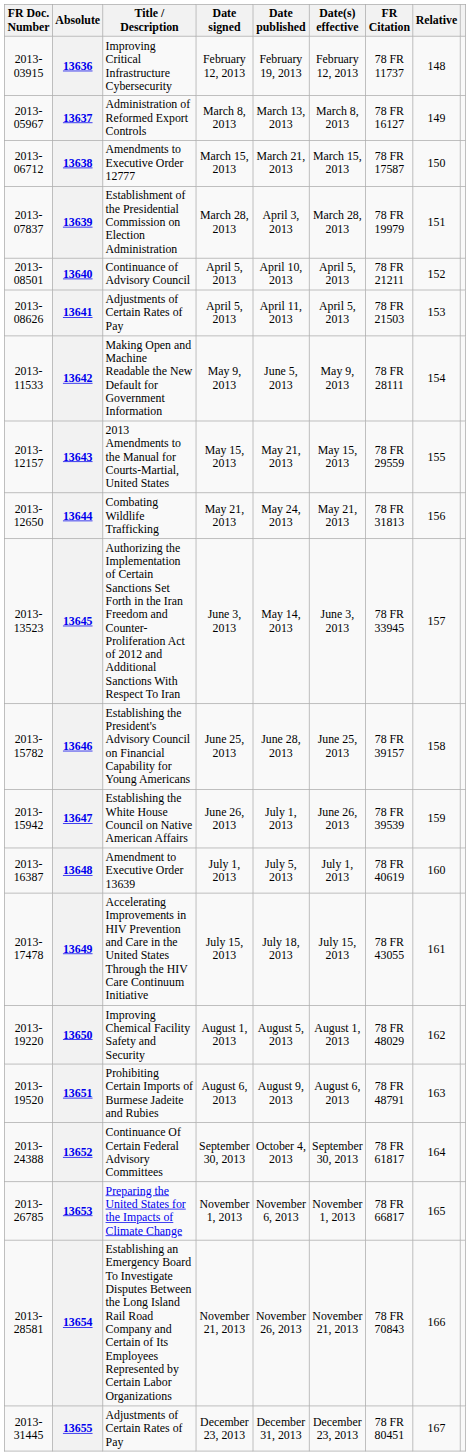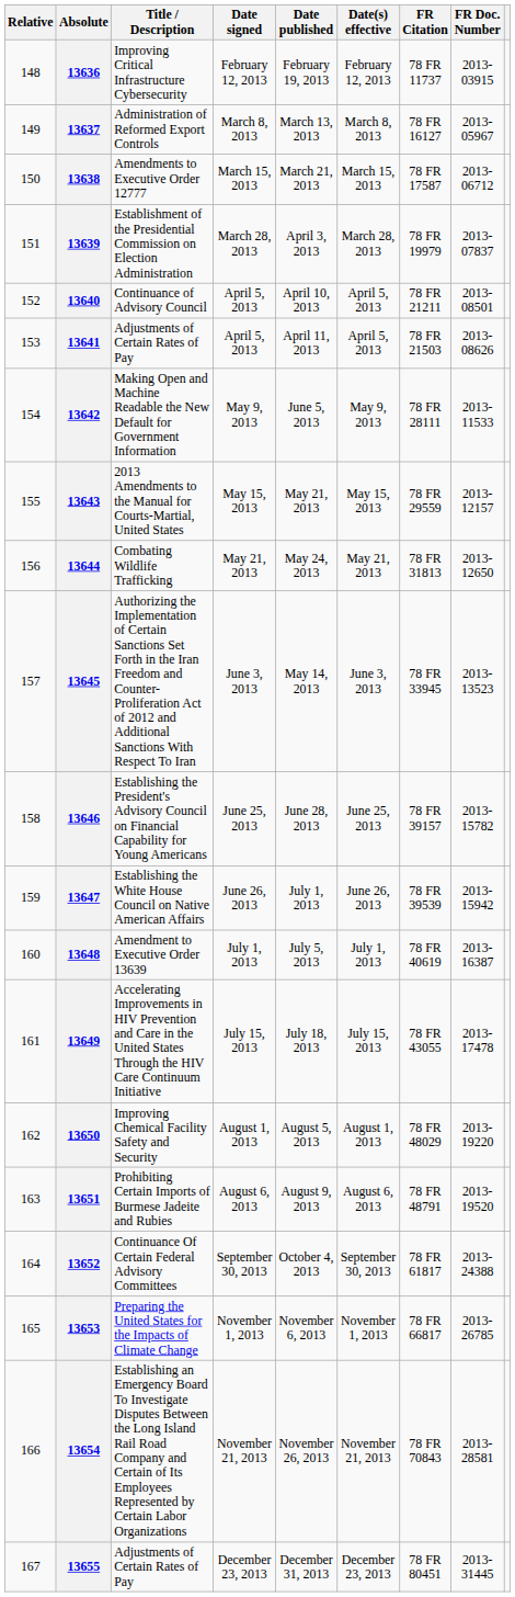columns swapped: Relative <-> FR Doc. Number
